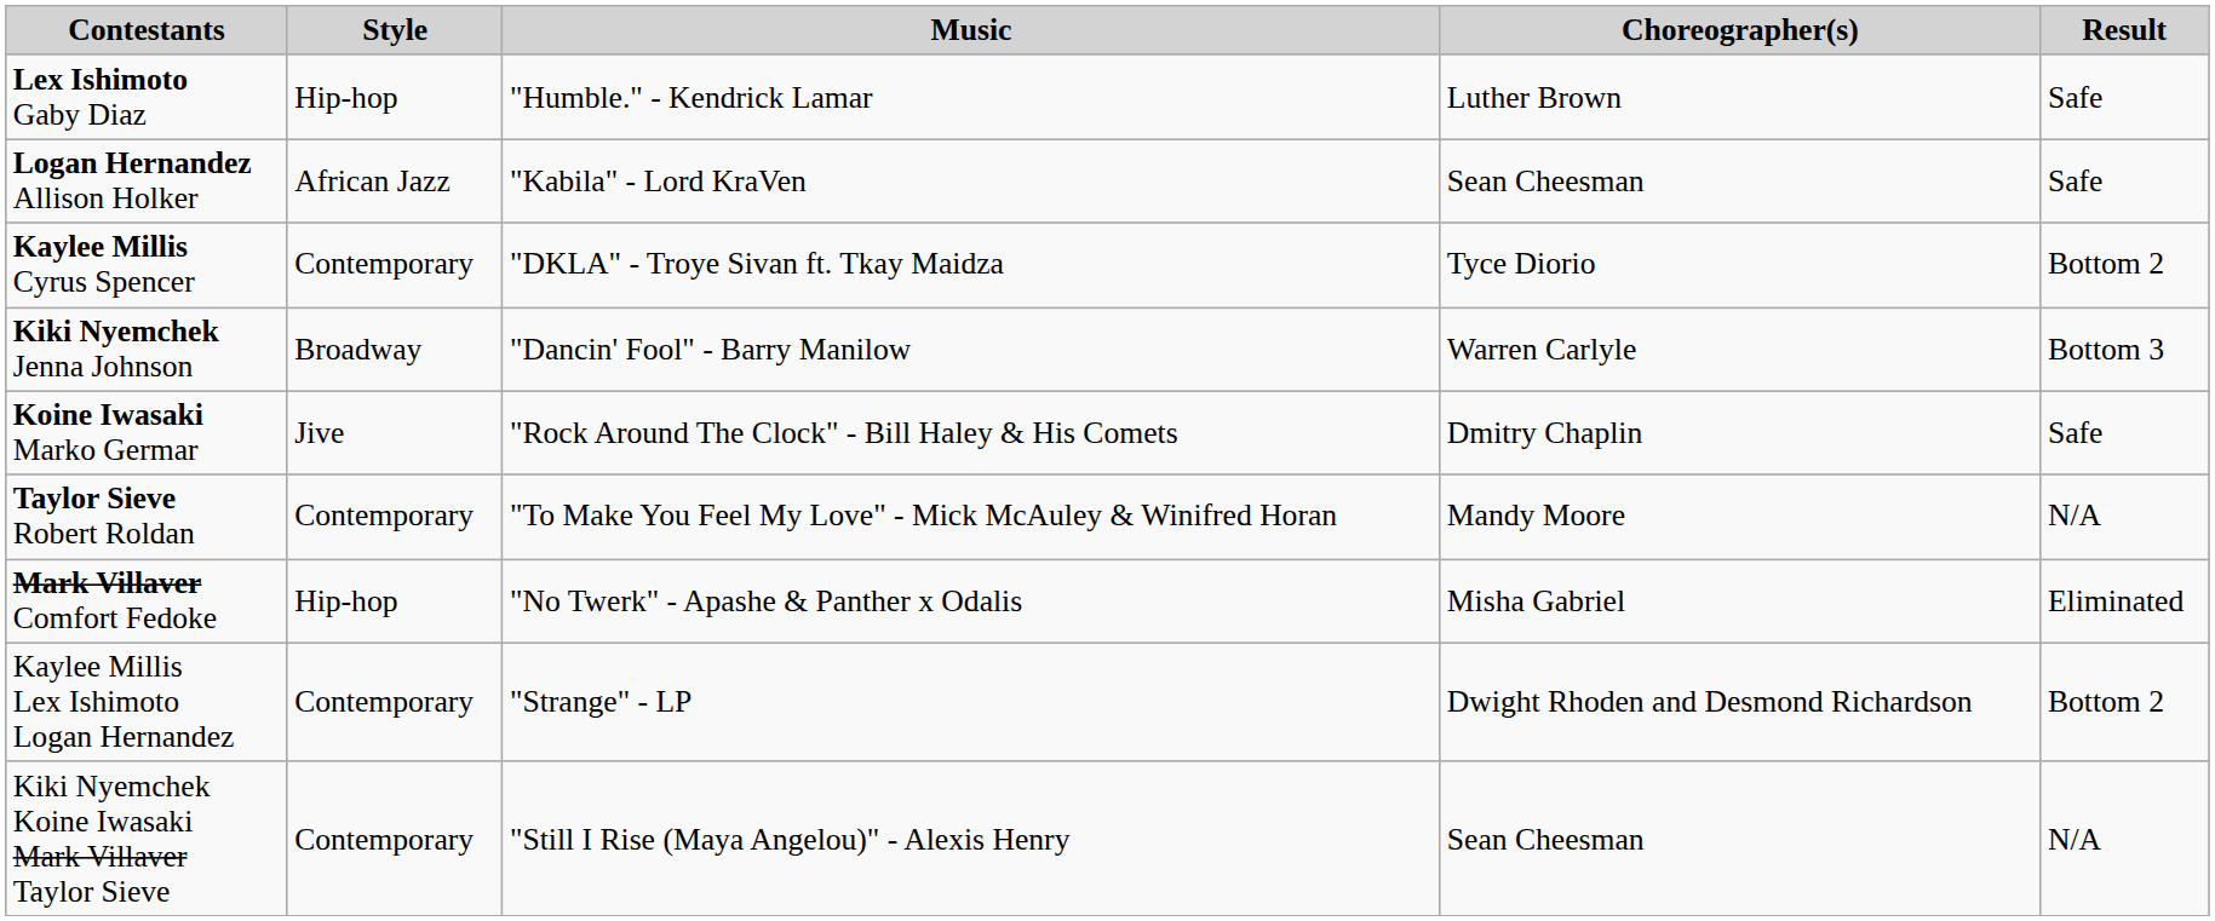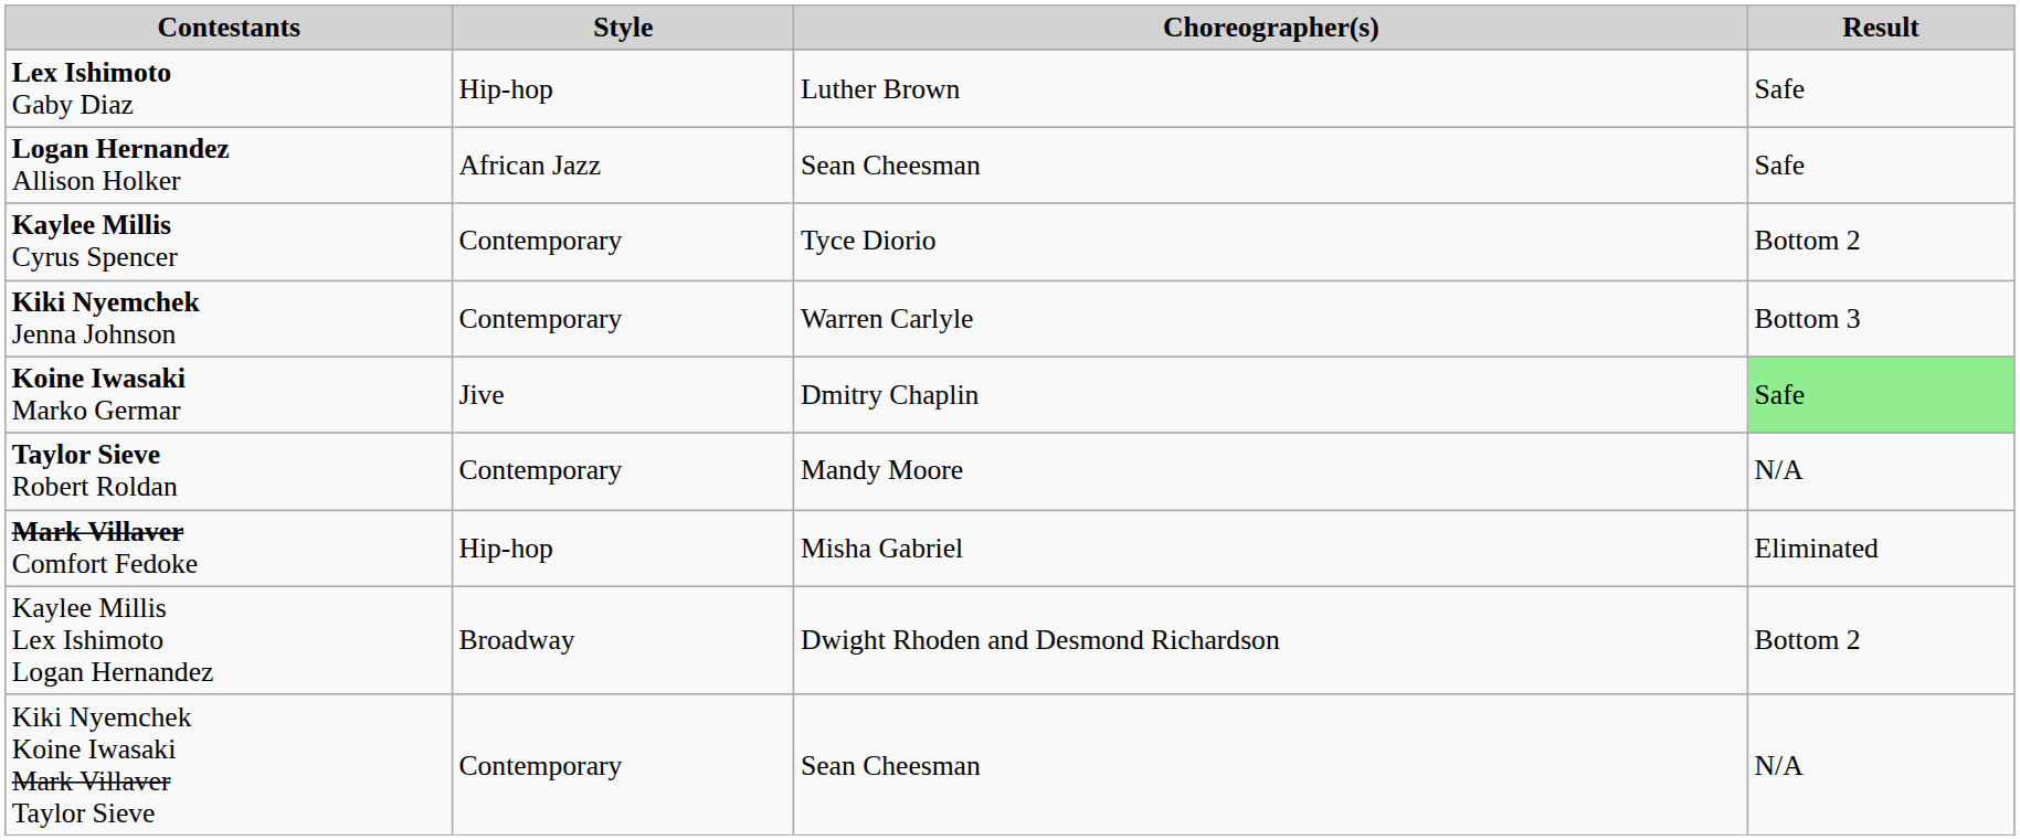- column: Music | "Humble." - Kendrick Lamar | "Kabila" - Lord KraVen | "DKLA" - Troye Sivan ft. Tkay Maidza | "Dancin' Fool" - Barry Manilow | "Rock Around The Clock" - Bill Haley & His Comets | "To Make You Feel My Love" - Mick McAuley & Winifred Horan | "No Twerk" - Apashe & Panther x Odalis | "Strange" - LP | "Still I Rise (Maya Angelou)" - Alexis Henry
Kiki Nyemchek Jenna Johnson | Style: Broadway -> Contemporary
Koine Iwasaki Marko Germar | Result: no background -> lightgreen background
Kaylee Millis Lex Ishimoto Logan Hernandez | Style: Contemporary -> Broadway
